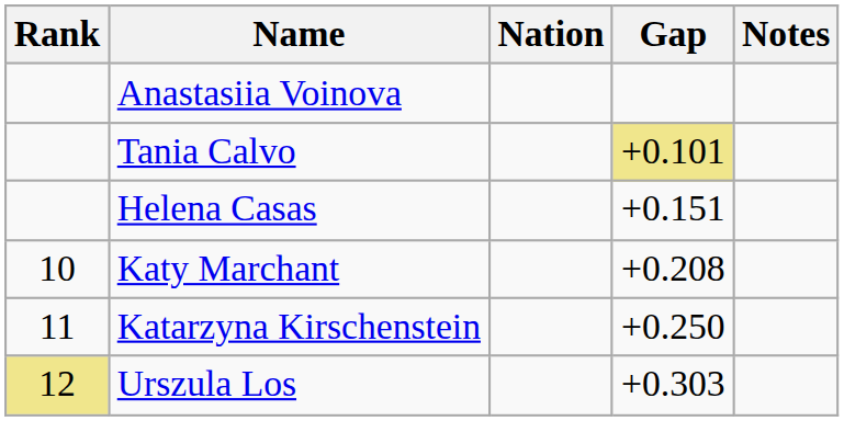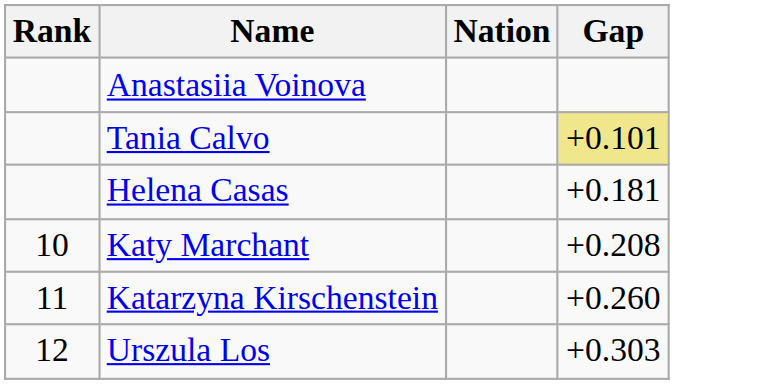- column: Notes
Helena Casas | Gap: +0.151 -> +0.181
Katarzyna Kirschenstein | Gap: +0.250 -> +0.260
Urszula Los | Rank: khaki background -> no background
